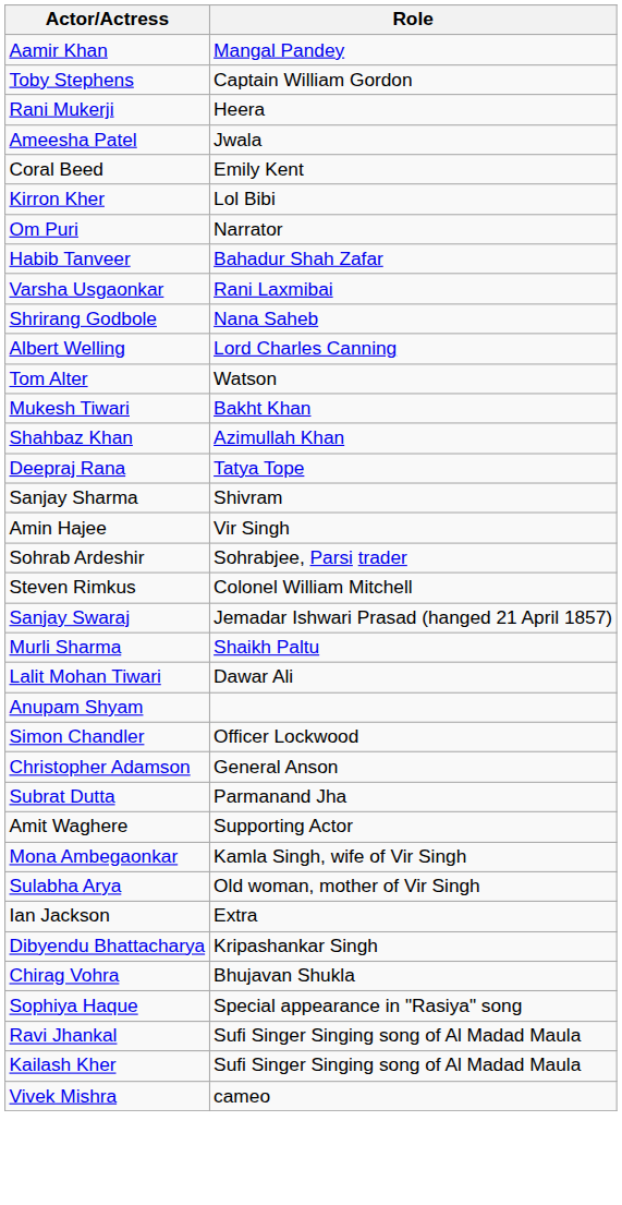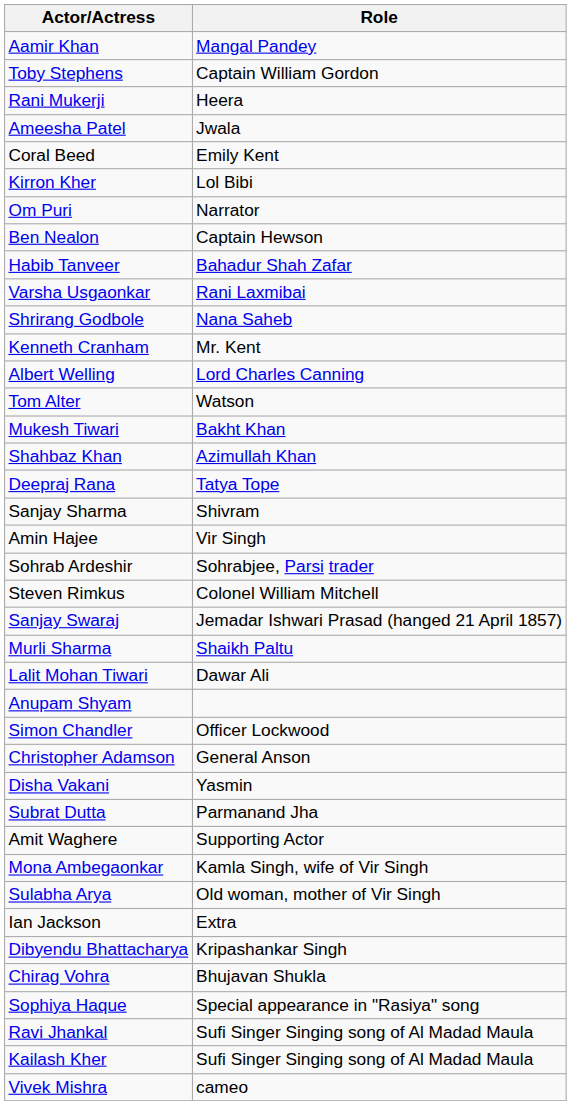+ row: Ben Nealon | Captain Hewson
+ row: Kenneth Cranham | Mr. Kent
+ row: Disha Vakani | Yasmin
